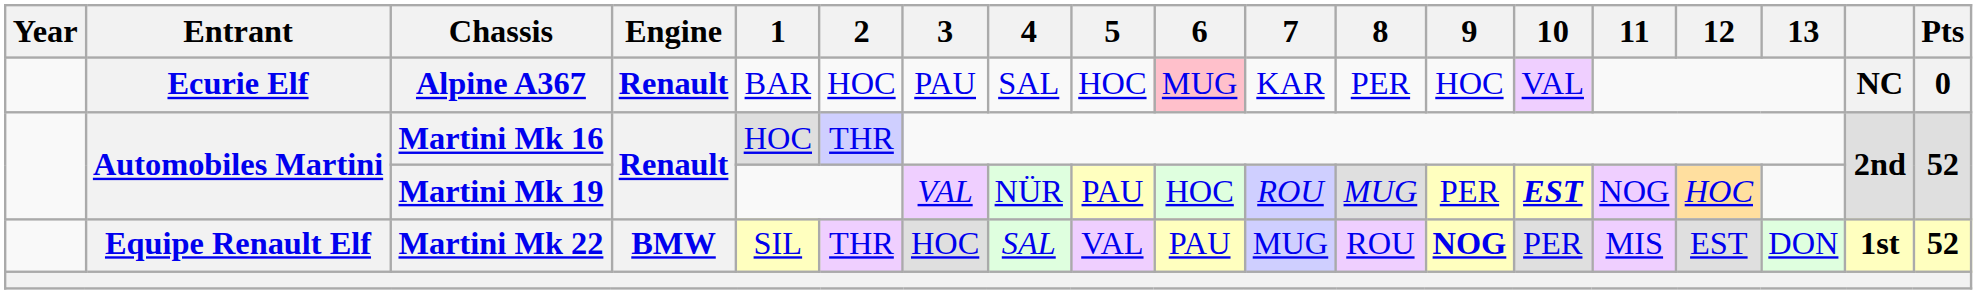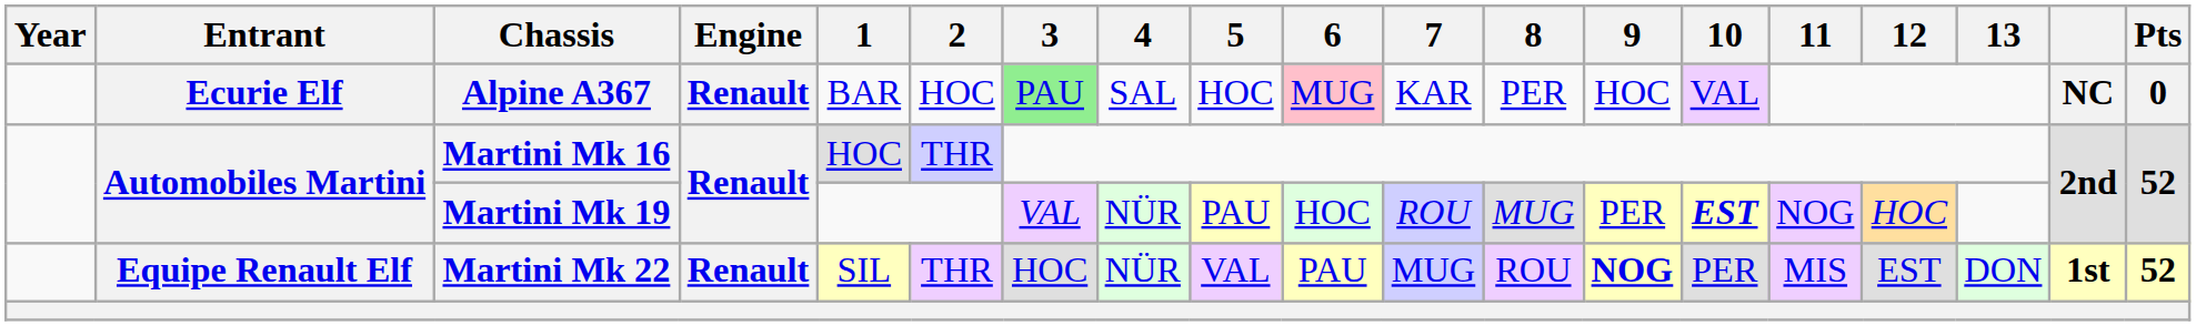Alpine A367 | 3: no background -> lightgreen background
Martini Mk 22 | Engine: BMW -> Renault
Martini Mk 22 | 4: SAL -> NÜR
